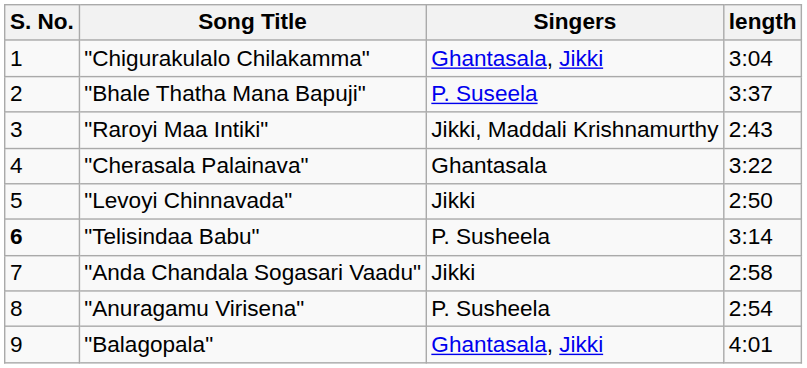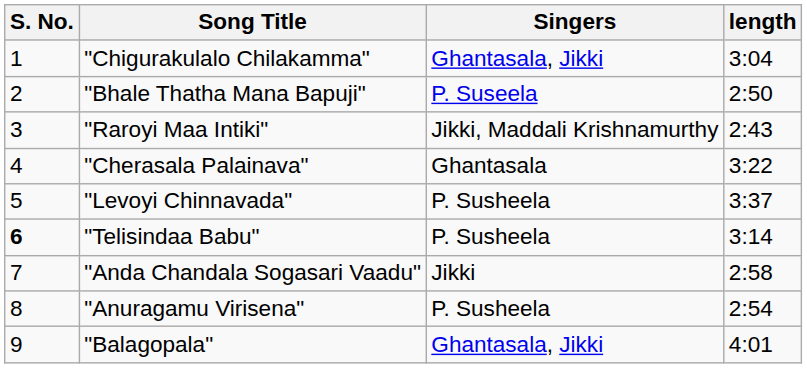"Bhale Thatha Mana Bapuji" | length: 3:37 -> 2:50
"Levoyi Chinnavada" | Singers: Jikki -> P. Susheela
"Levoyi Chinnavada" | length: 2:50 -> 3:37
